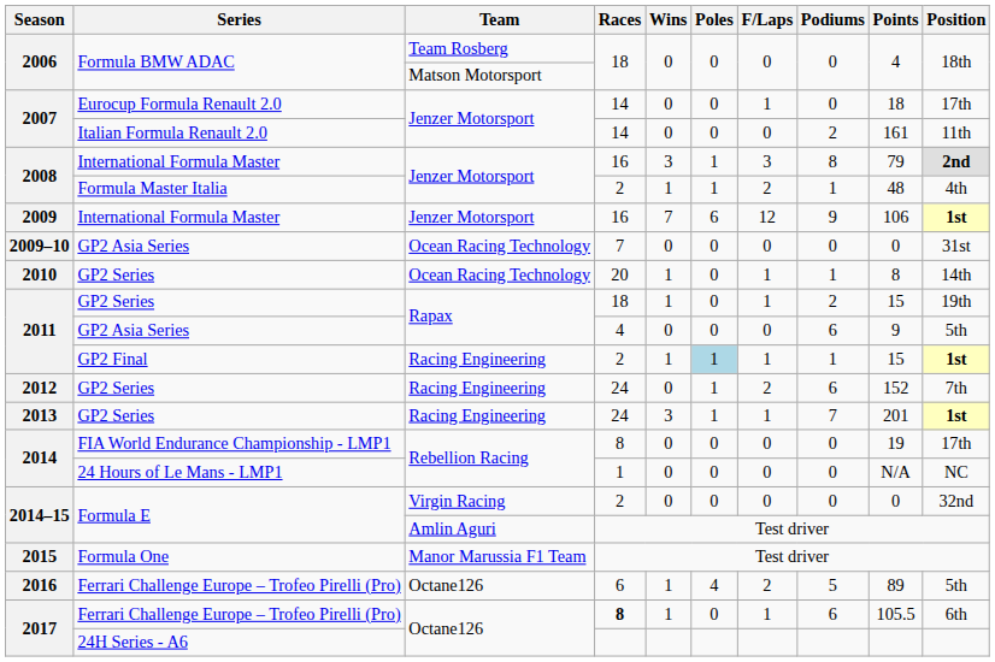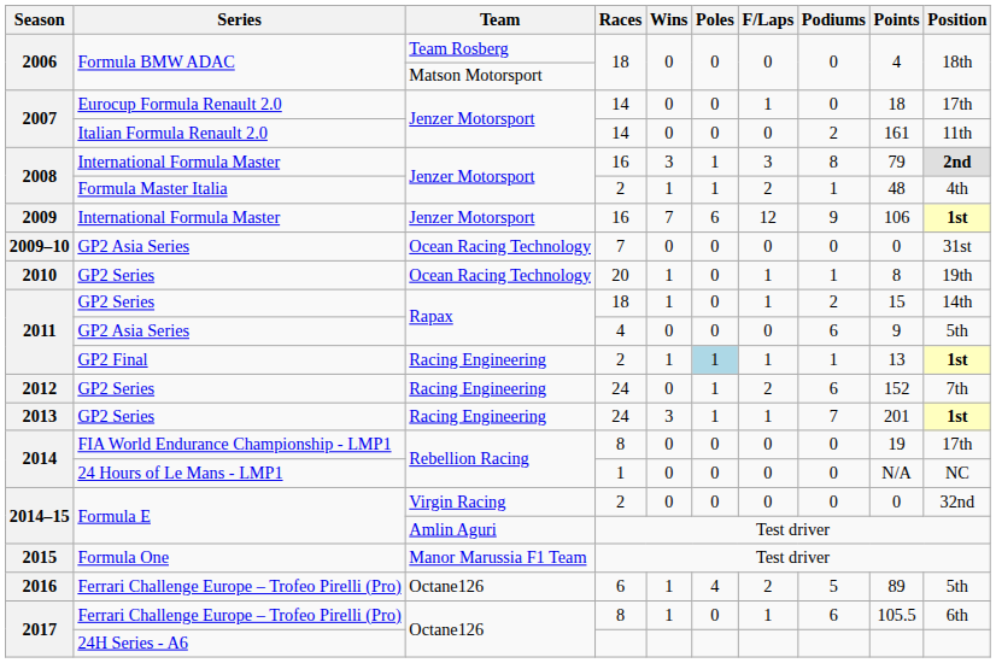2010 | Position: 14th -> 19th
2011 / GP2 Series | Position: 19th -> 14th
2011 / GP2 Final | Points: 15 -> 13
2017 / Ferrari Challenge Europe – Trofeo Pirelli (Pro) | Races: bold -> normal
